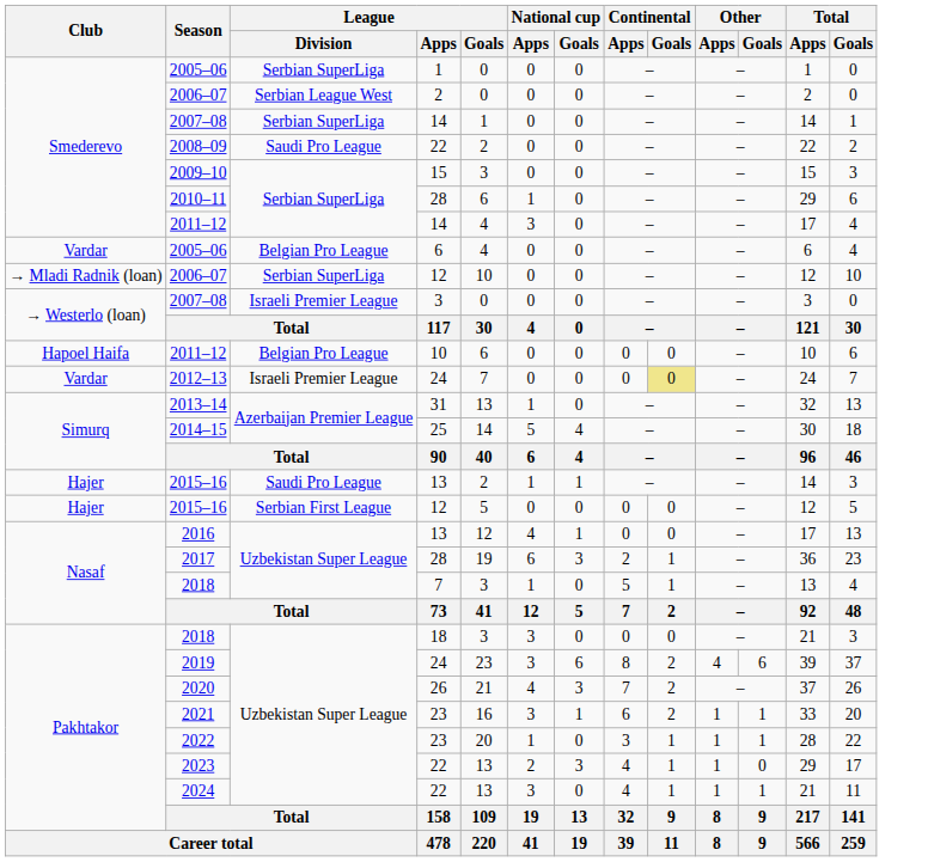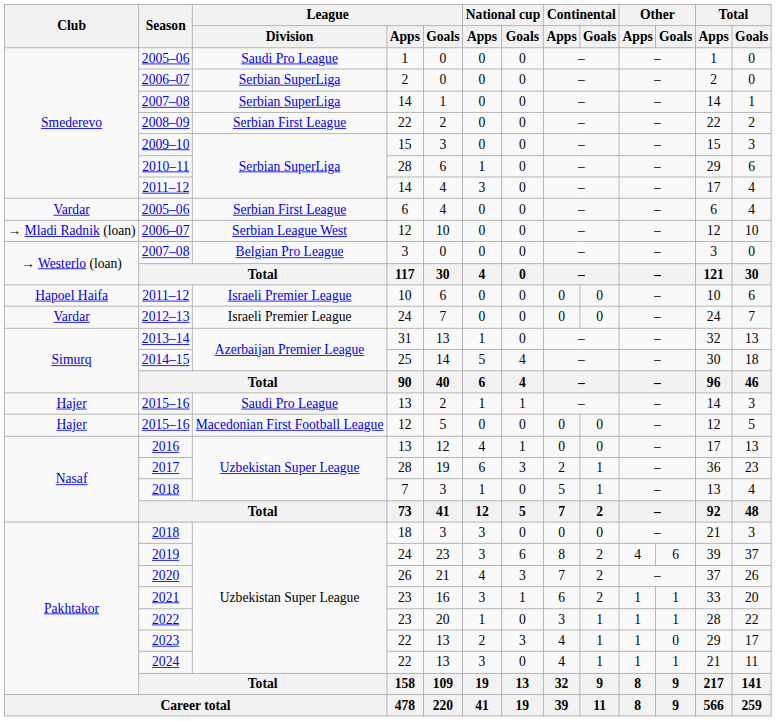2005–06 / 1 | League / Division: Serbian SuperLiga -> Saudi Pro League
2006–07 / 2 | League / Division: Serbian League West -> Serbian SuperLiga
2008–09 | League / Division: Saudi Pro League -> Serbian First League
2005–06 / 6 | League / Division: Belgian Pro League -> Serbian First League
2006–07 / 12 | League / Division: Serbian SuperLiga -> Serbian League West
2007–08 / 3 | League / Division: Israeli Premier League -> Belgian Pro League
2011–12 / 10 | League / Division: Belgian Pro League -> Israeli Premier League
2012–13 | Continental / Goals: khaki background -> no background
2015–16 / 12 | League / Division: Serbian First League -> Macedonian First Football League
